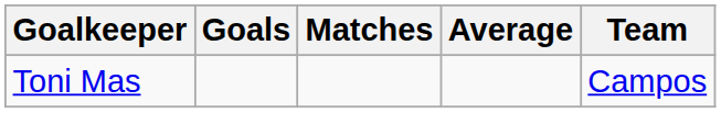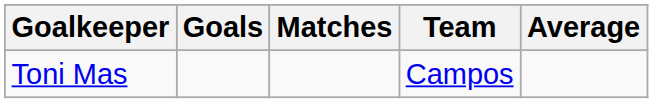columns swapped: Average <-> Team
